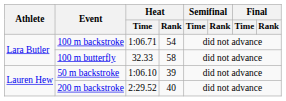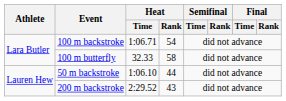50 m backstroke | Heat / Rank: 39 -> 44
200 m backstroke | Heat / Rank: 40 -> 43
